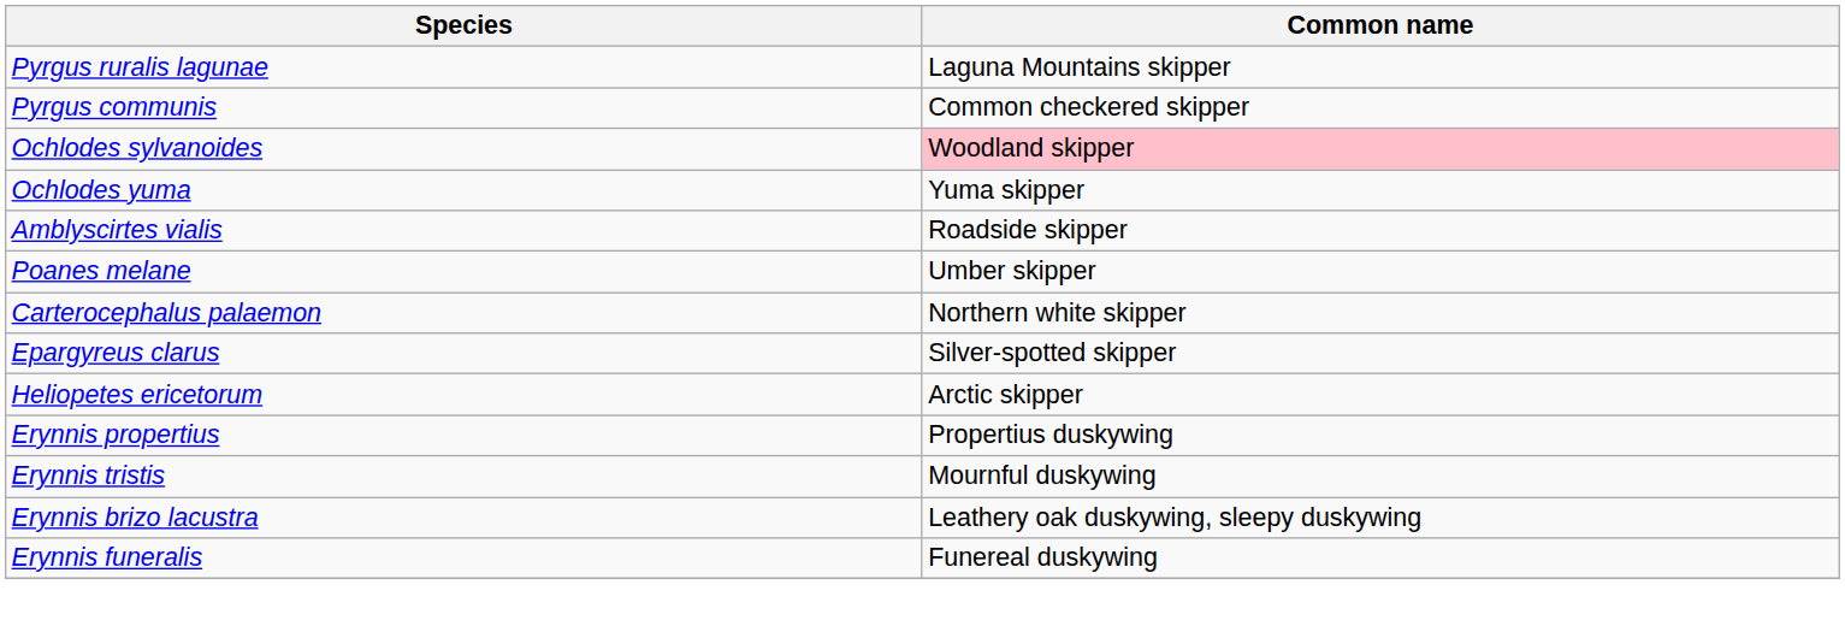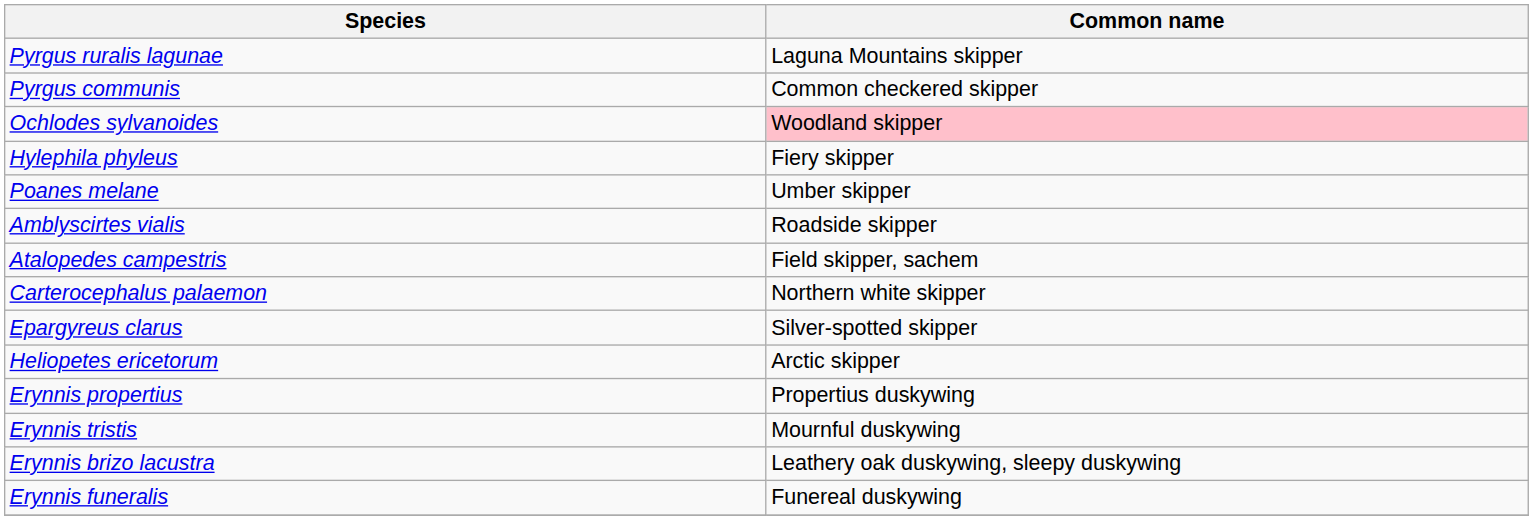- row: Ochlodes yuma | Yuma skipper
+ row: Hylephila phyleus | Fiery skipper
rows swapped: Poanes melane <-> Amblyscirtes vialis
+ row: Atalopedes campestris | Field skipper, sachem
